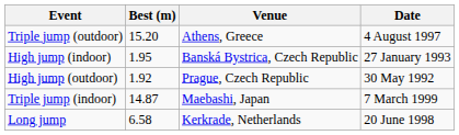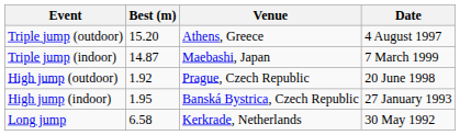rows swapped: Triple jump (indoor) <-> High jump (indoor)
High jump (outdoor) | Date: 30 May 1992 -> 20 June 1998
Long jump | Date: 20 June 1998 -> 30 May 1992
